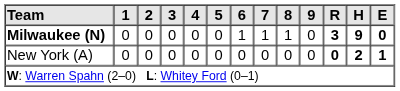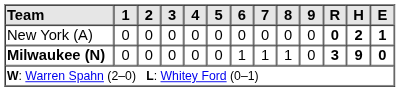rows swapped: Milwaukee (N) <-> New York (A)
